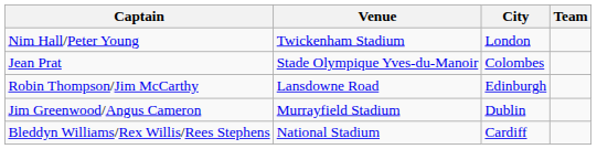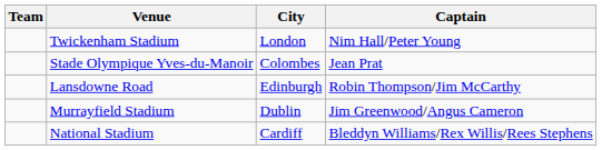columns swapped: Team <-> Captain
